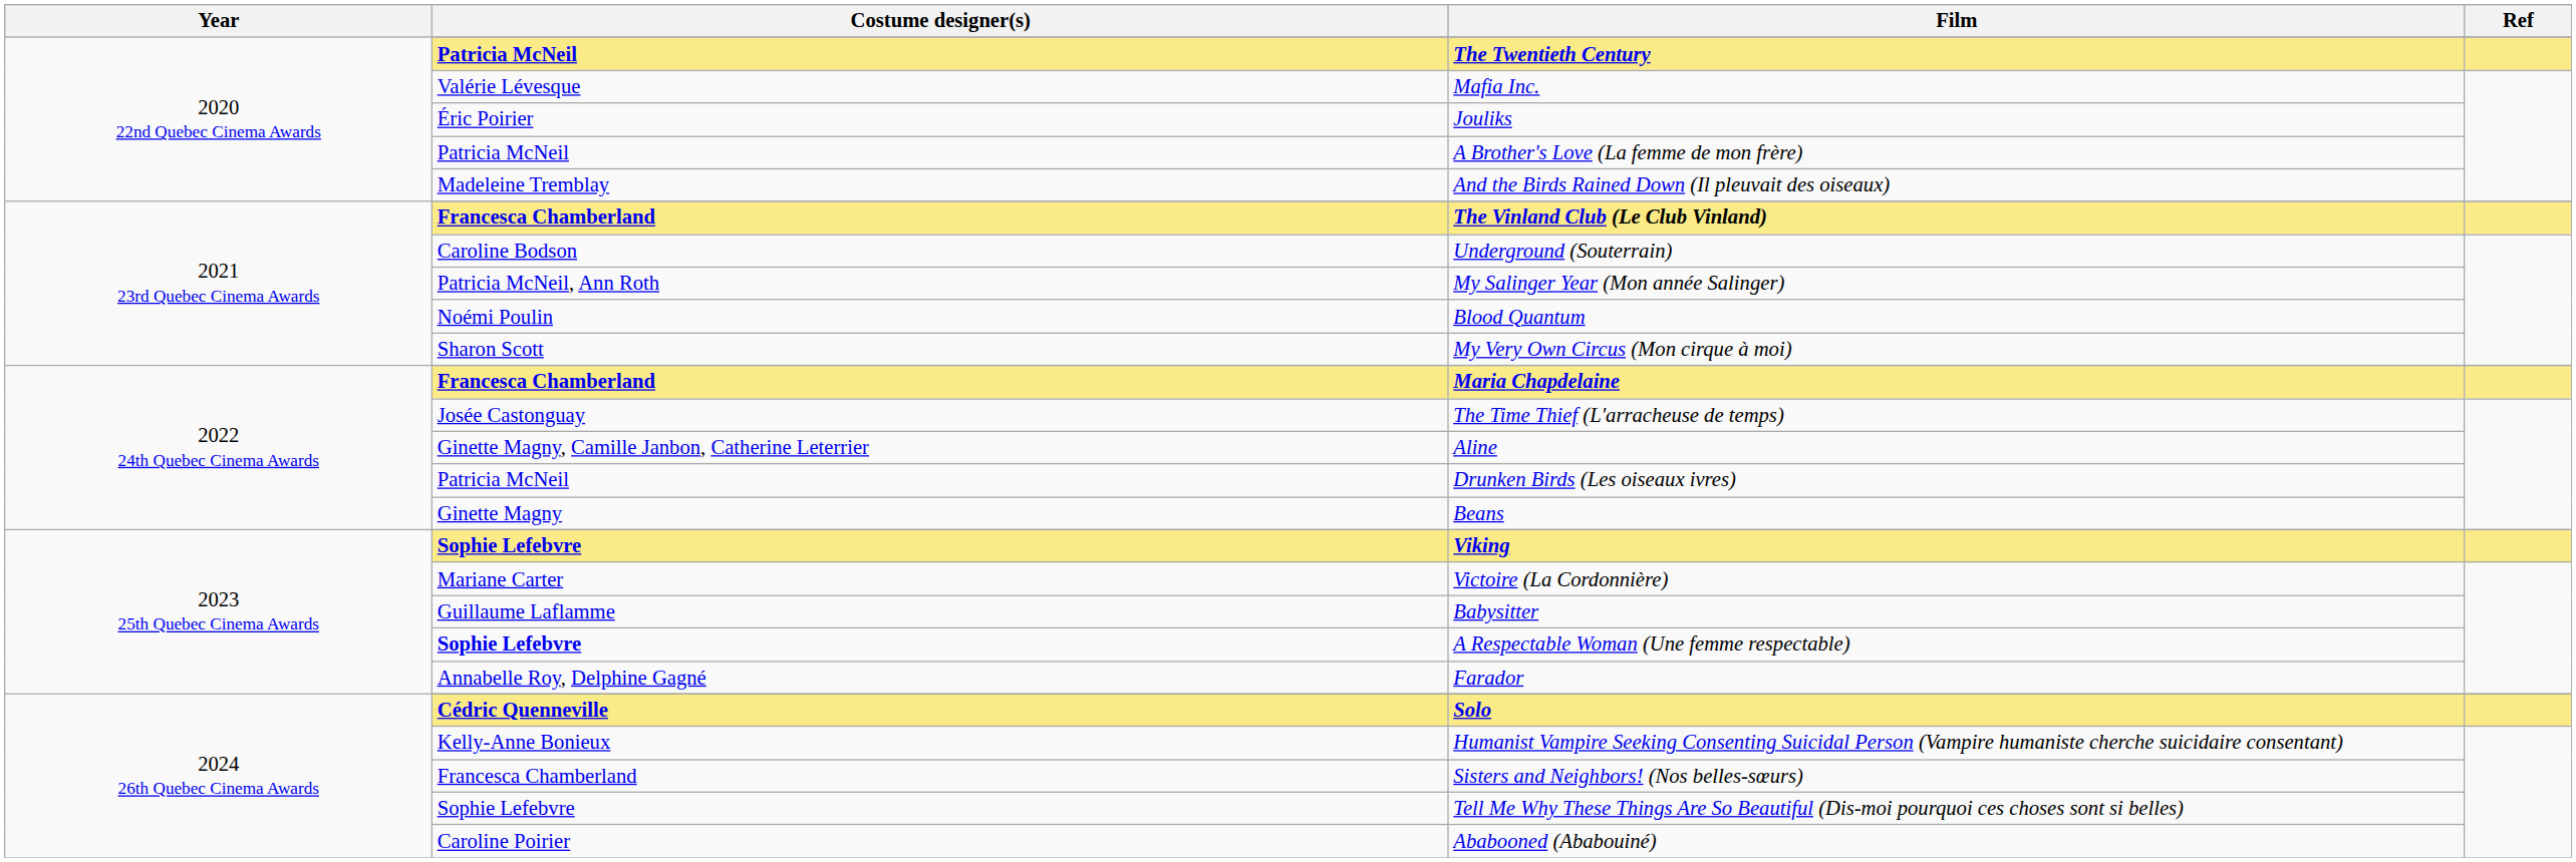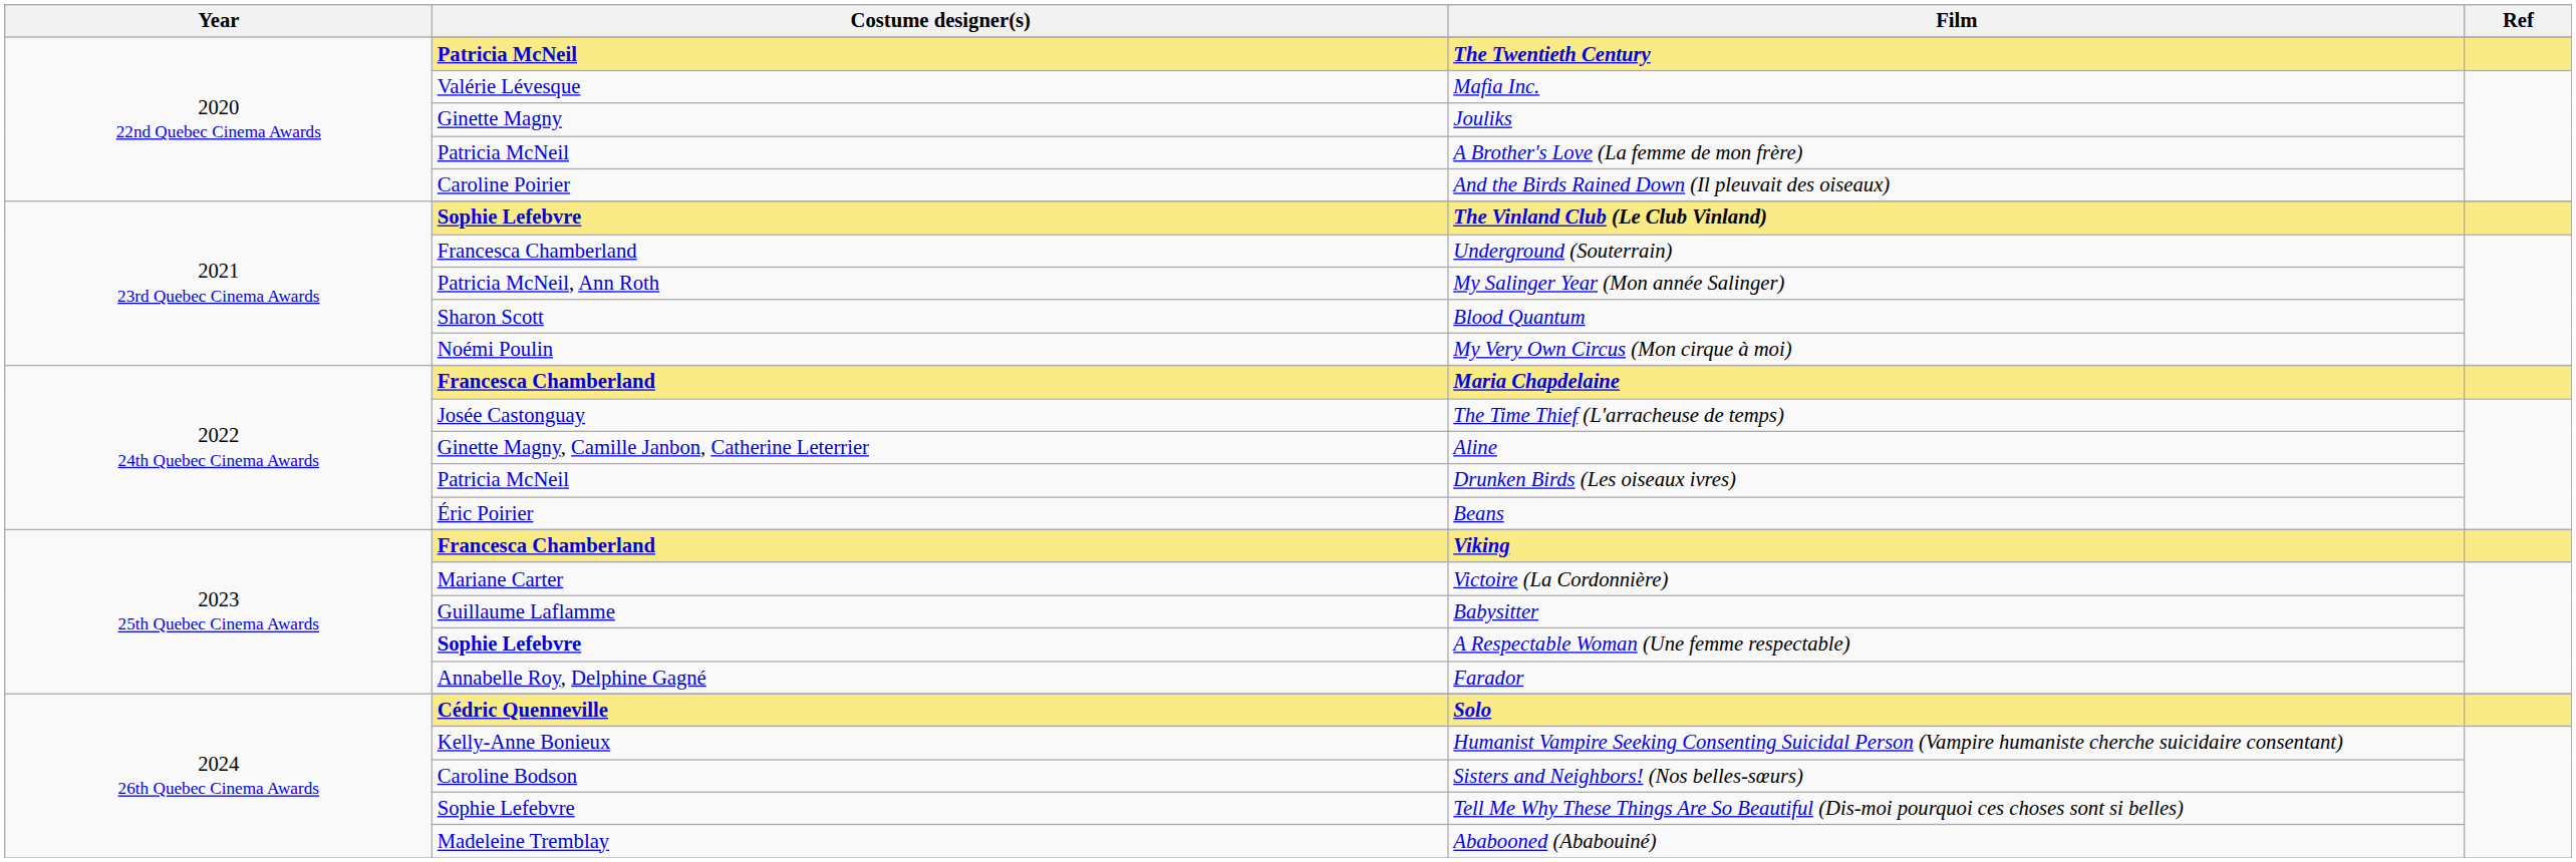Jouliks | Costume designer(s): Éric Poirier -> Ginette Magny
And the Birds Rained Down (Il pleuvait des oiseaux) | Costume designer(s): Madeleine Tremblay -> Caroline Poirier
The Vinland Club (Le Club Vinland) | Costume designer(s): Francesca Chamberland -> Sophie Lefebvre
Underground (Souterrain) | Costume designer(s): Caroline Bodson -> Francesca Chamberland
Blood Quantum | Costume designer(s): Noémi Poulin -> Sharon Scott
My Very Own Circus (Mon cirque à moi) | Costume designer(s): Sharon Scott -> Noémi Poulin
Beans | Costume designer(s): Ginette Magny -> Éric Poirier
Viking | Costume designer(s): Sophie Lefebvre -> Francesca Chamberland
Sisters and Neighbors! (Nos belles-sœurs) | Costume designer(s): Francesca Chamberland -> Caroline Bodson
Ababooned (Ababouiné) | Costume designer(s): Caroline Poirier -> Madeleine Tremblay
